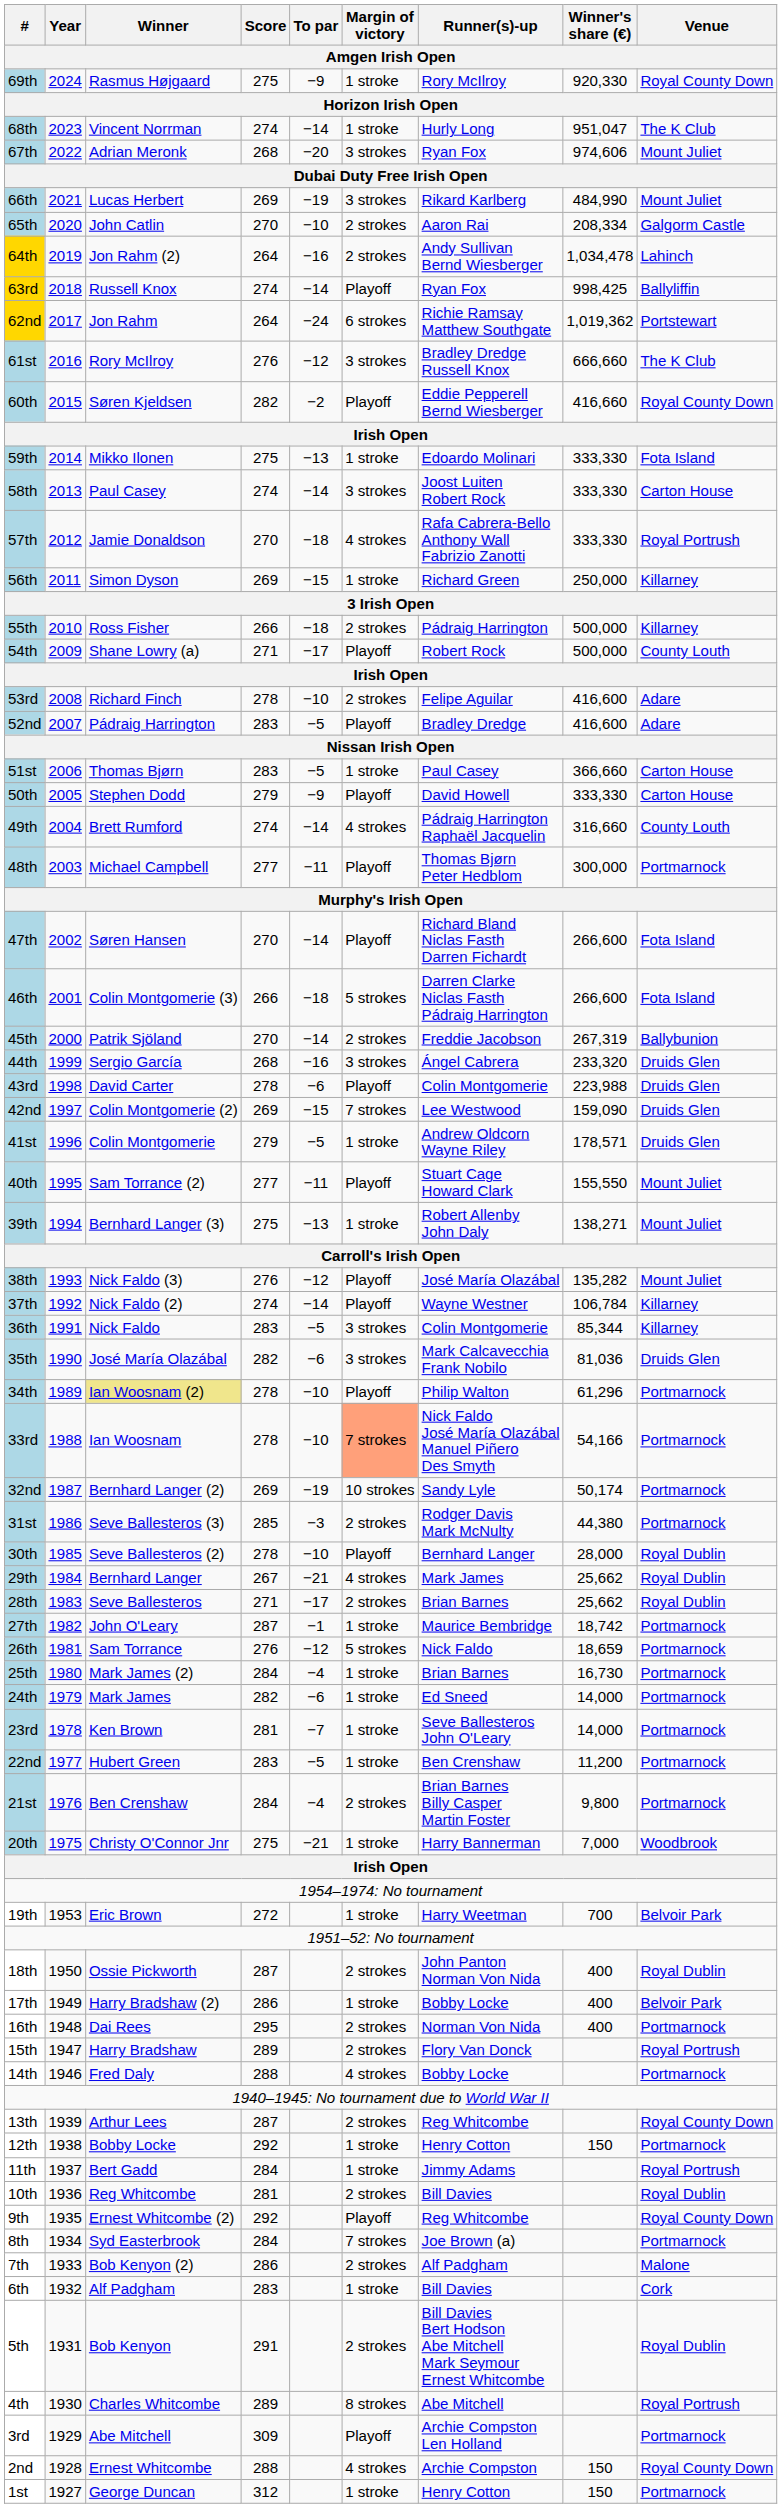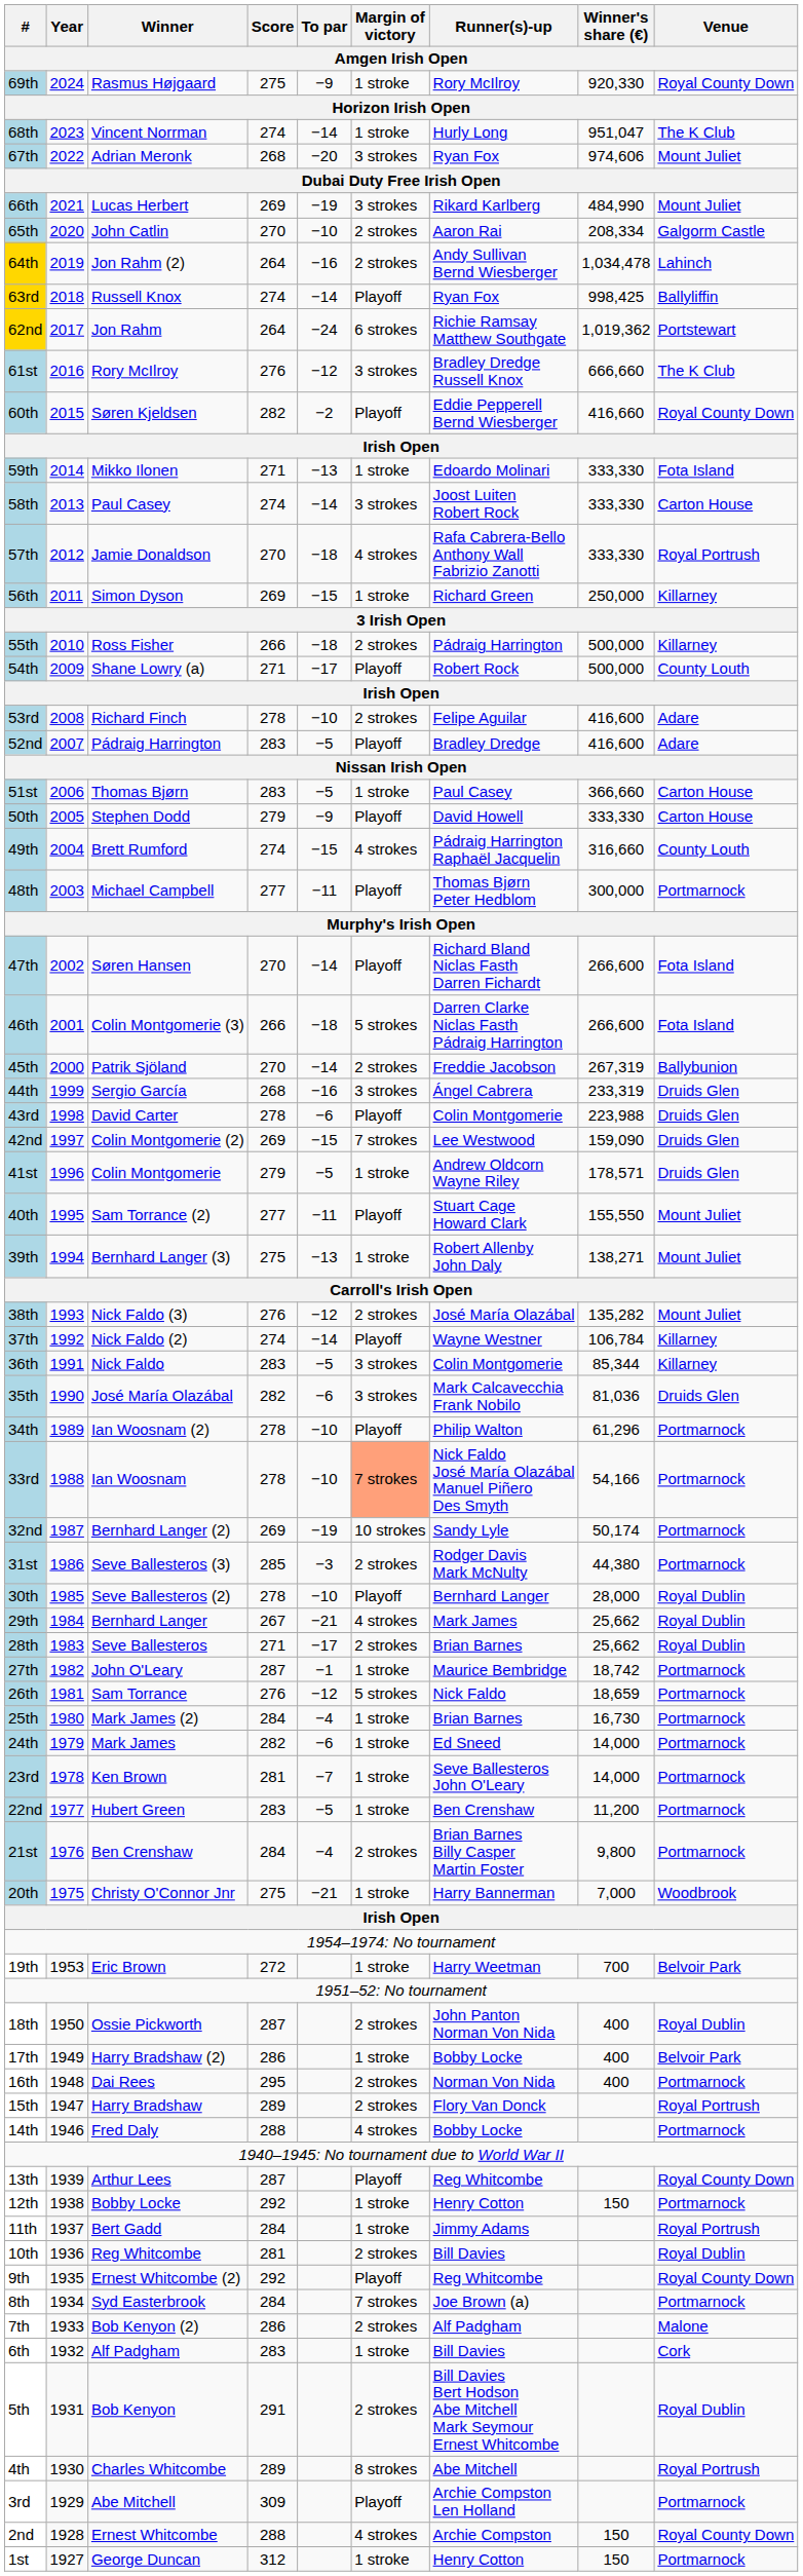59th | Score: 275 -> 271
49th | To par: −14 -> −15
44th | Winner's share (€): 233,320 -> 233,319
38th | Margin of victory: Playoff -> 2 strokes
34th | Winner: khaki background -> no background
13th | Margin of victory: 2 strokes -> Playoff
